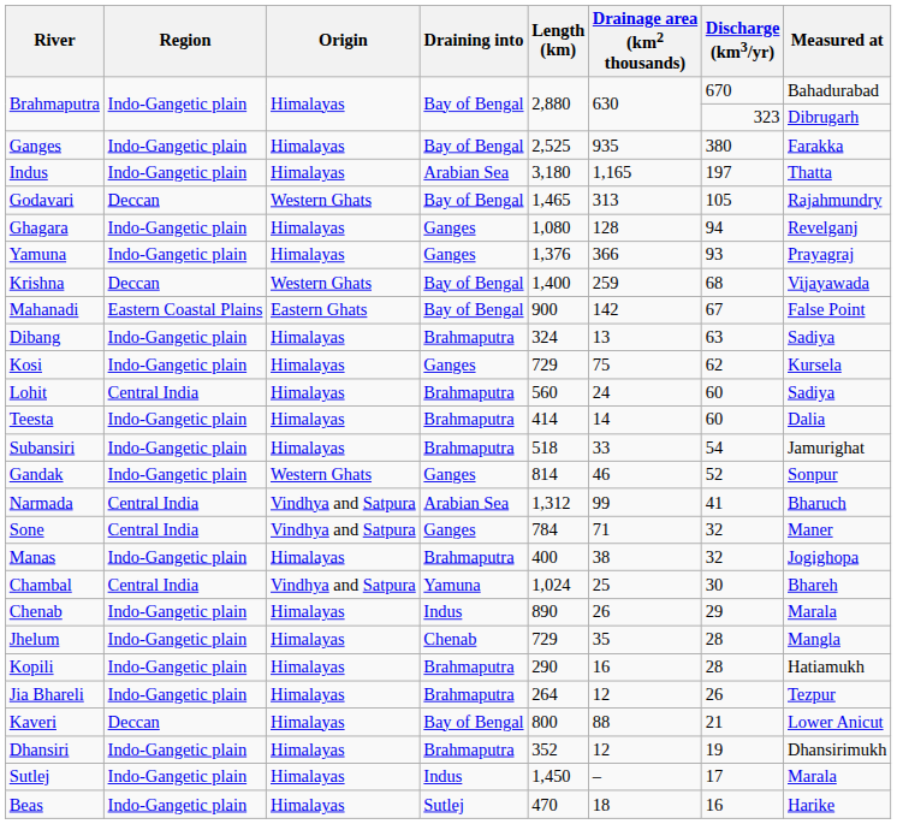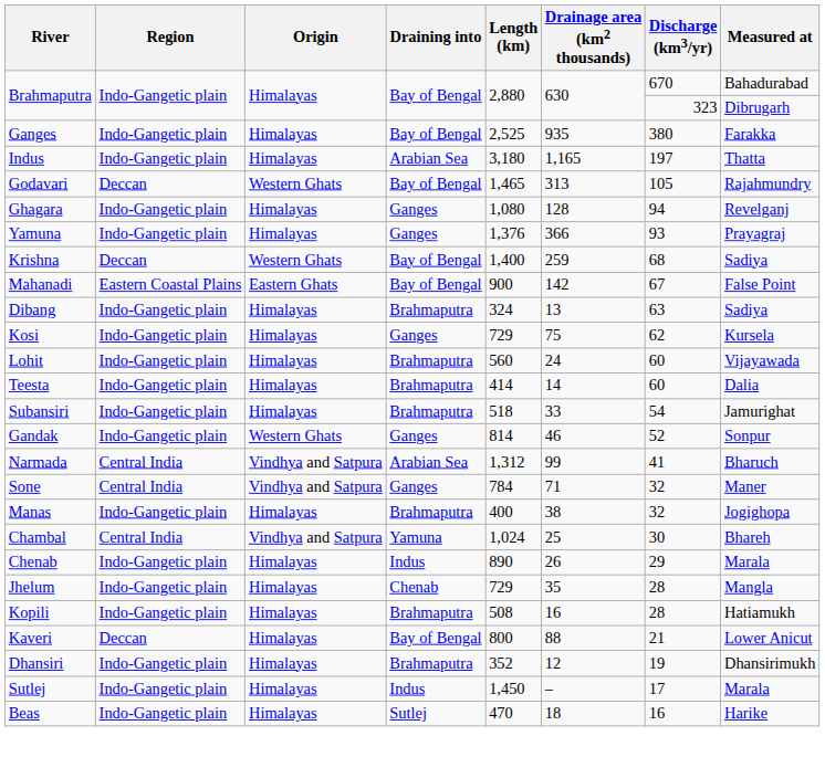Krishna | Measured at: Vijayawada -> Sadiya
Lohit | Region: Central India -> Indo-Gangetic plain
Lohit | Measured at: Sadiya -> Vijayawada
Kopili | Length (km): 290 -> 508
- row: Jia Bhareli | Indo-Gangetic plain | Himalayas | Brahmaputra | 264 | 12 | 26 | Tezpur
